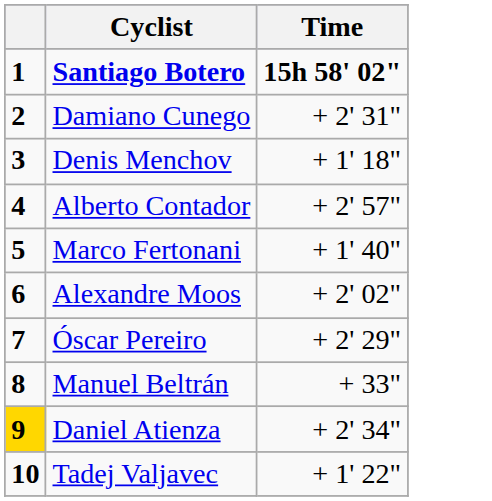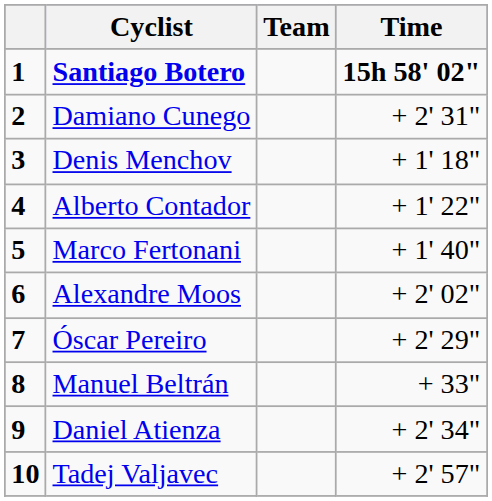+ column: Team
Alberto Contador | Time: + 2' 57" -> + 1' 22"
Daniel Atienza | column 1: gold background -> no background
Tadej Valjavec | Time: + 1' 22" -> + 2' 57"
